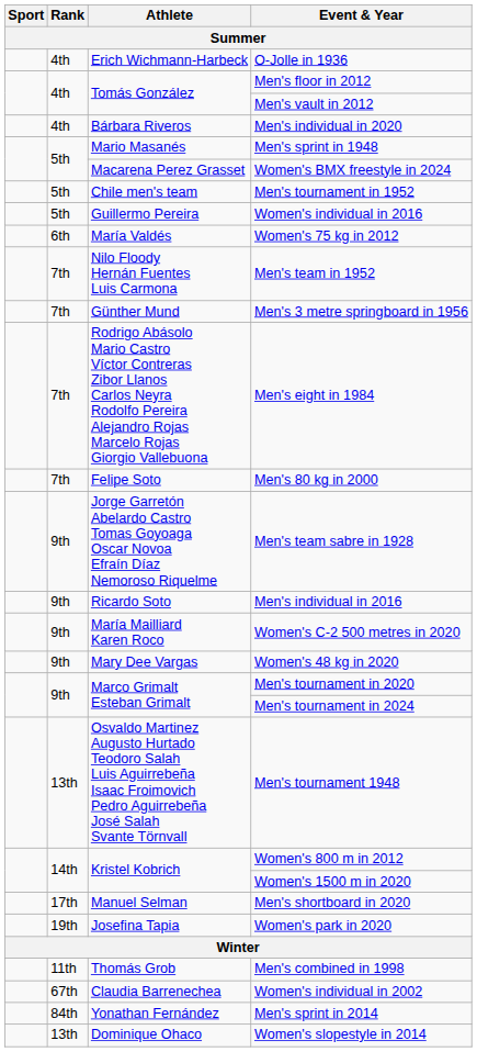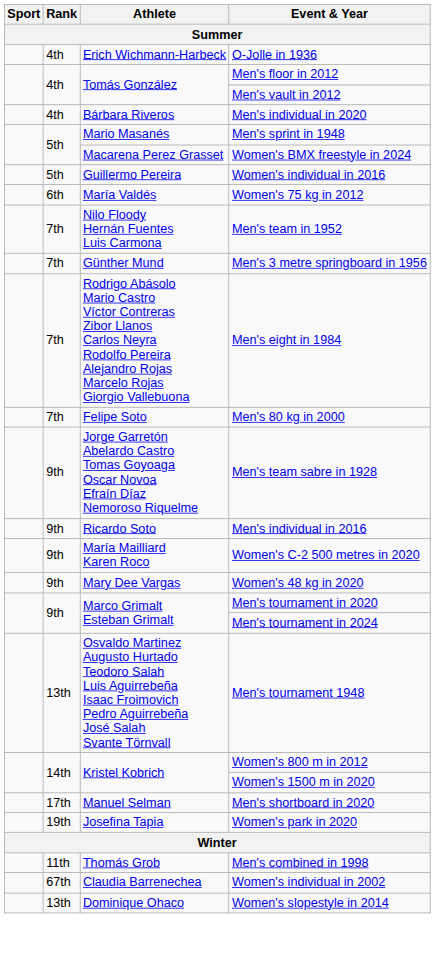- row: 5th | Chile men's team | Men's tournament in 1952
- row: 84th | Yonathan Fernández | Men's sprint in 2014
